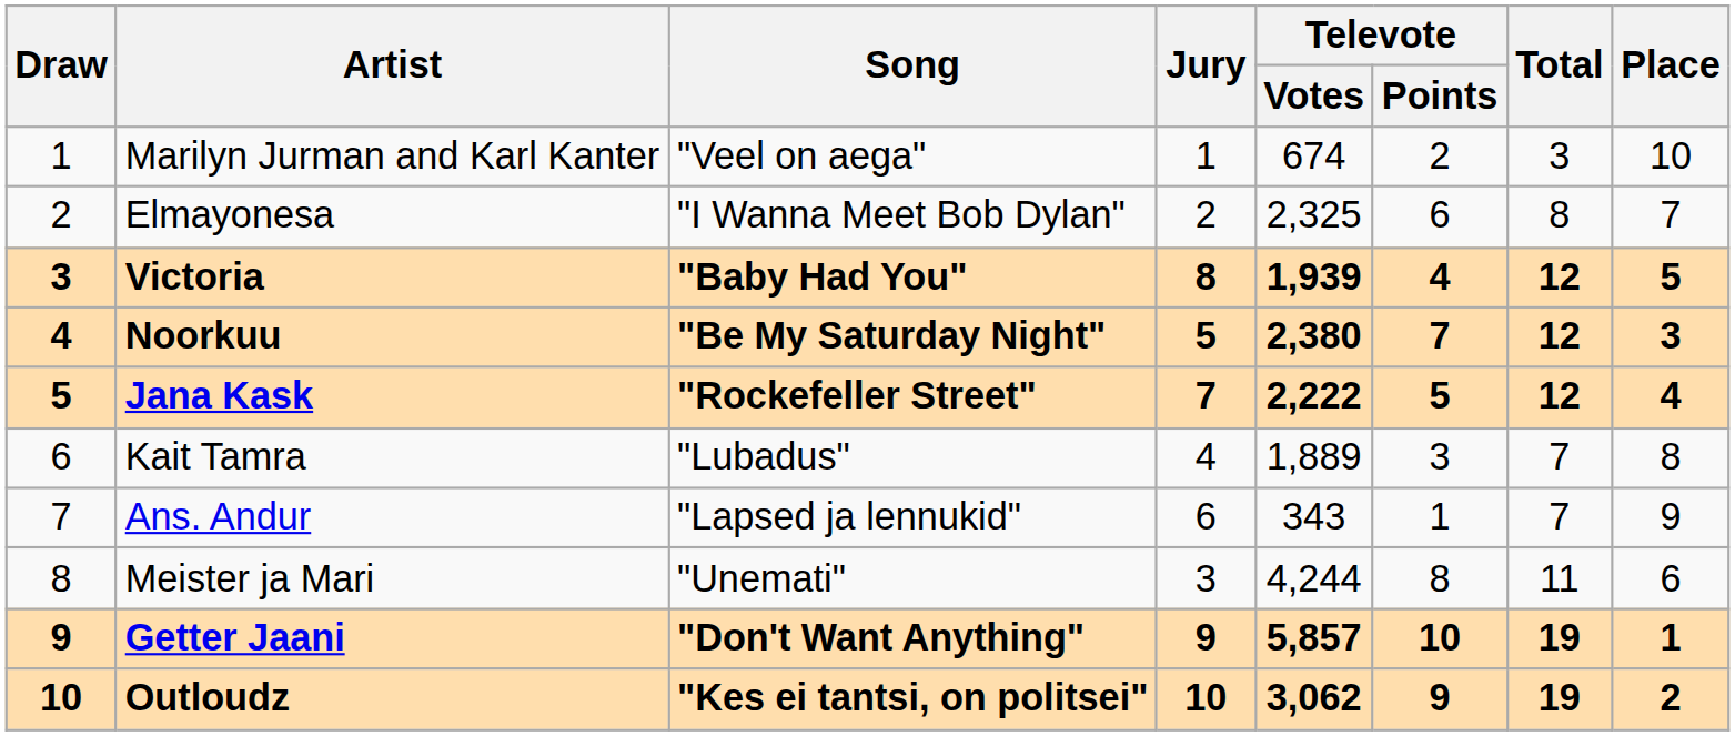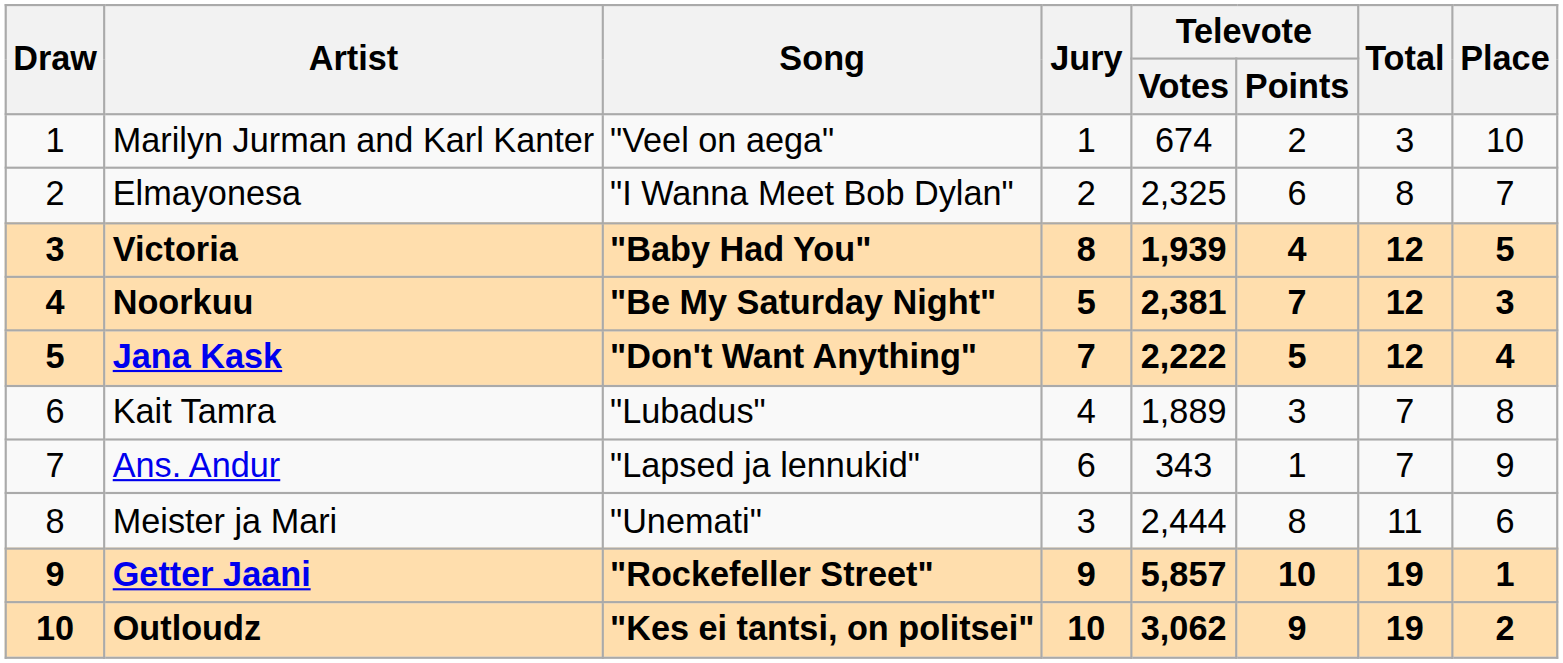Noorkuu | Televote / Votes: 2,380 -> 2,381
Jana Kask | Song: "Rockefeller Street" -> "Don't Want Anything"
Meister ja Mari | Televote / Votes: 4,244 -> 2,444
Getter Jaani | Song: "Don't Want Anything" -> "Rockefeller Street"
